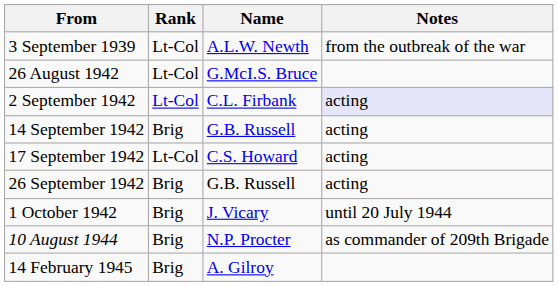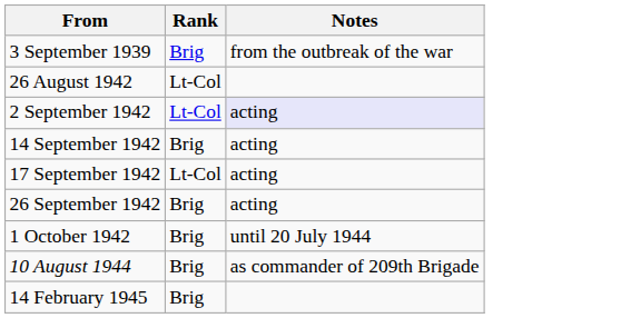- column: Name | A.L.W. Newth | G.McI.S. Bruce | C.L. Firbank | G.B. Russell | C.S. Howard | G.B. Russell | J. Vicary | N.P. Procter | A. Gilroy
3 September 1939 | Rank: Lt-Col -> Brig
